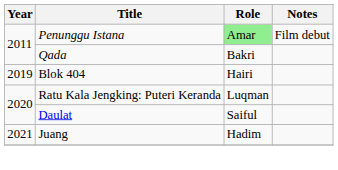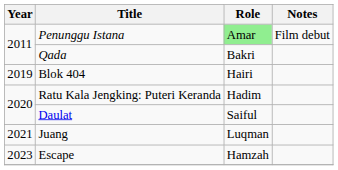Ratu Kala Jengking: Puteri Keranda | Role: Luqman -> Hadim
Juang | Role: Hadim -> Luqman
+ row: 2023 | Escape | Hamzah
